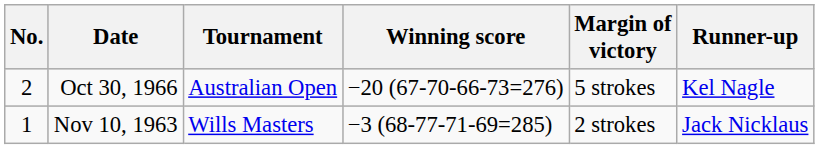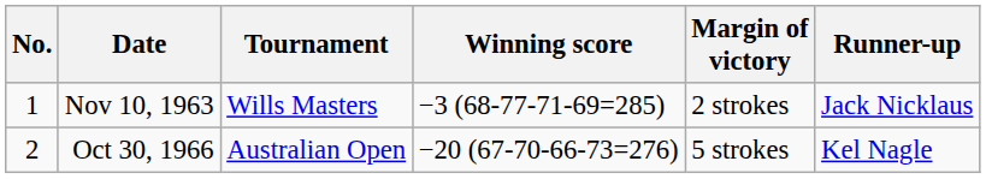rows swapped: Nov 10, 1963 <-> Oct 30, 1966
